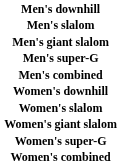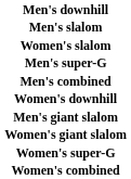rows swapped: Men's giant slalom <-> Women's slalom
